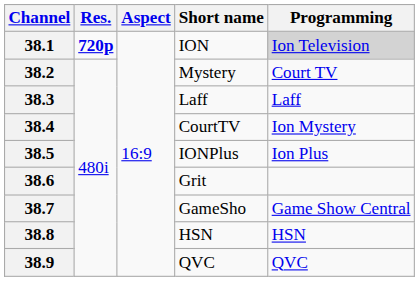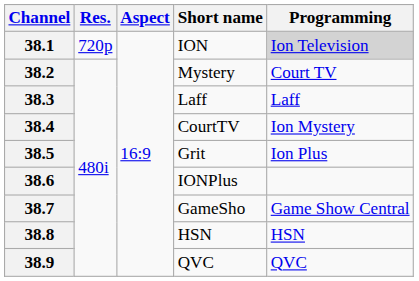38.1 | Res.: bold -> normal
38.5 | Short name: IONPlus -> Grit
38.6 | Short name: Grit -> IONPlus
